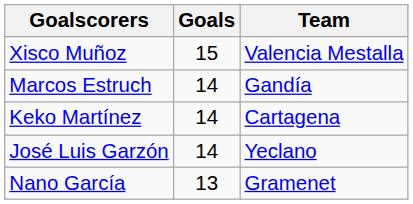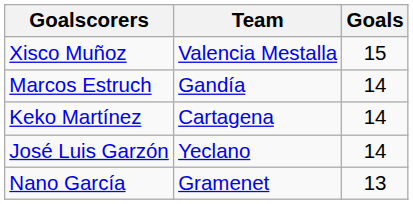columns swapped: Goals <-> Team
